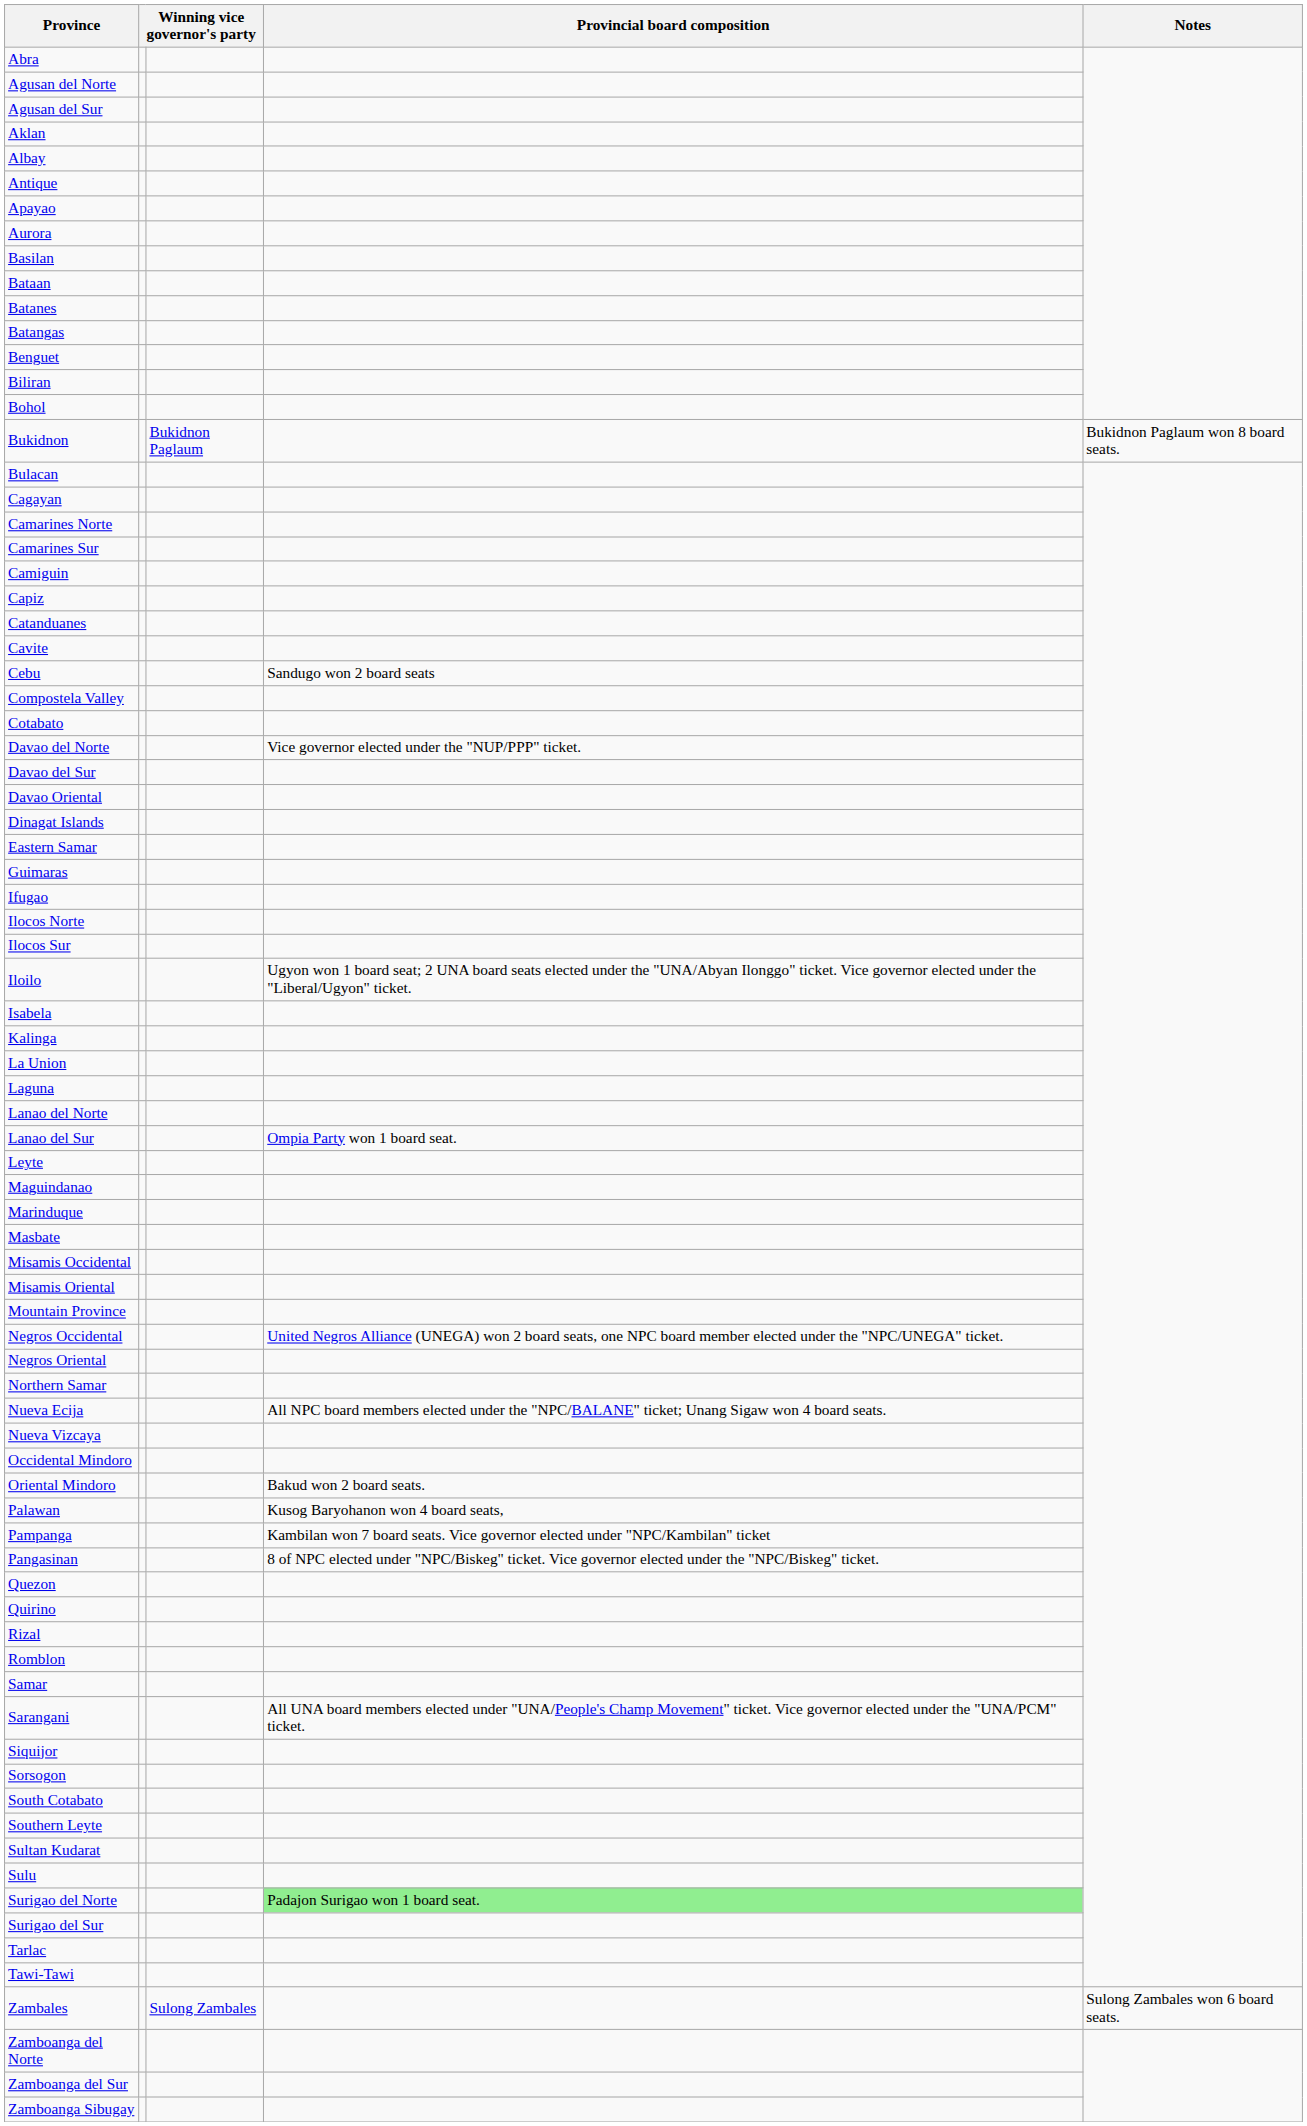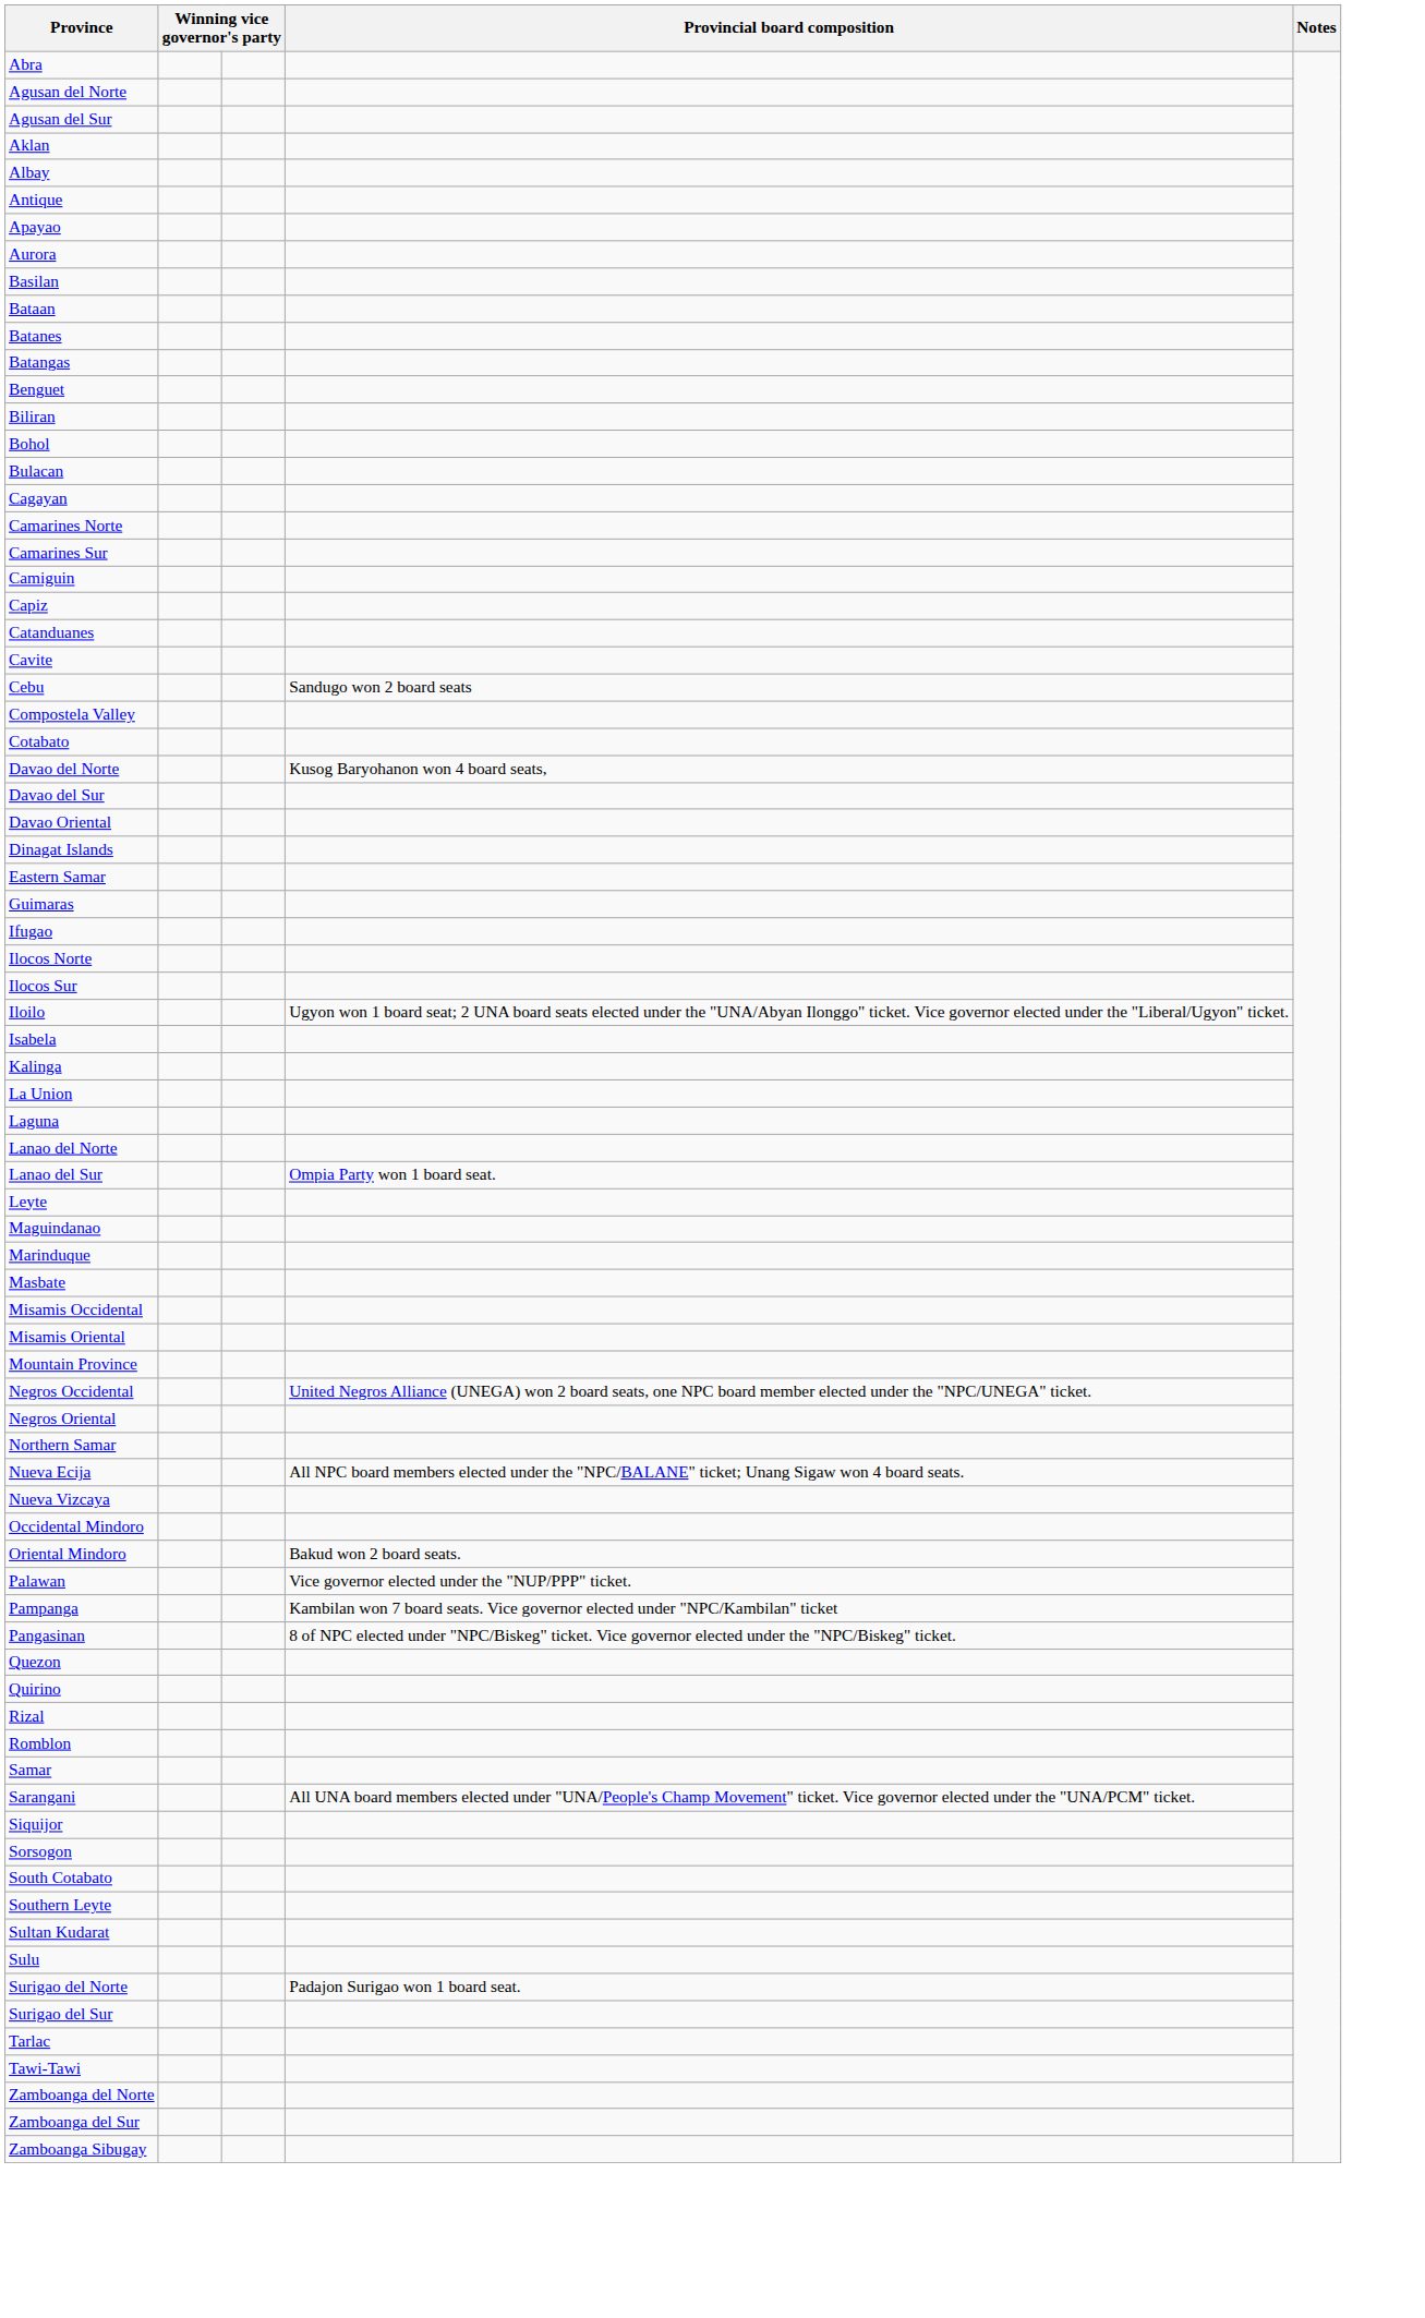- row: Bukidnon | Bukidnon Paglaum | Bukidnon Paglaum won 8 board seats.
Davao del Norte | Provincial board composition: Vice governor elected under the "NUP/PPP" ticket. -> Kusog Baryohanon won 4 board seats,
Palawan | Provincial board composition: Kusog Baryohanon won 4 board seats, -> Vice governor elected under the "NUP/PPP" ticket.
Surigao del Norte | Provincial board composition: lightgreen background -> no background
- row: Zambales | Sulong Zambales | Sulong Zambales won 6 board seats.
